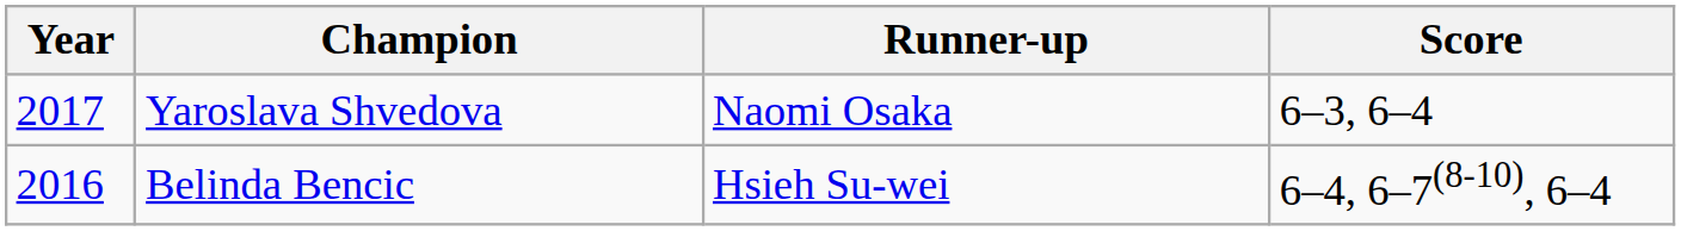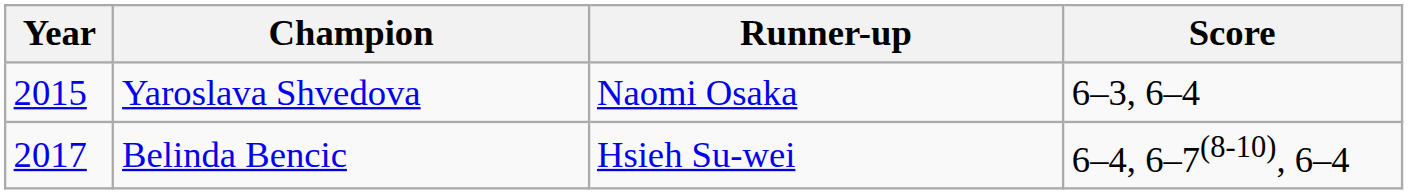Yaroslava Shvedova | Year: 2017 -> 2015
Belinda Bencic | Year: 2016 -> 2017
